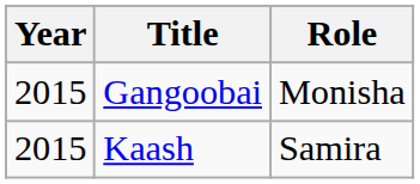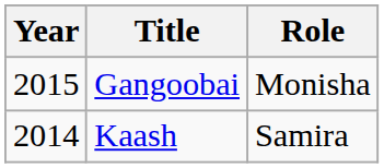Kaash | Year: 2015 -> 2014
